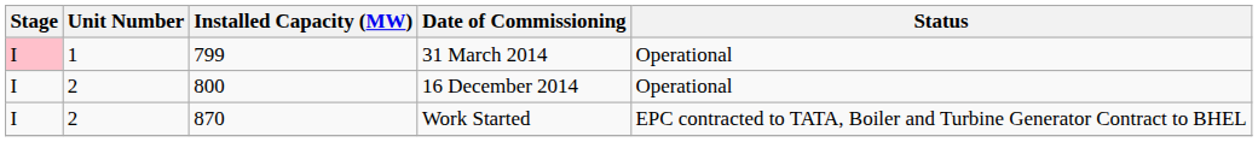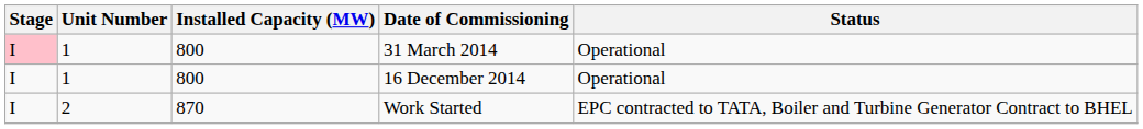31 March 2014 | Installed Capacity (MW): 799 -> 800
16 December 2014 | Unit Number: 2 -> 1
